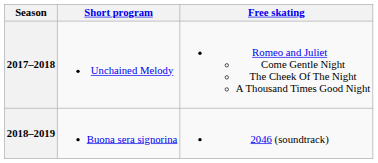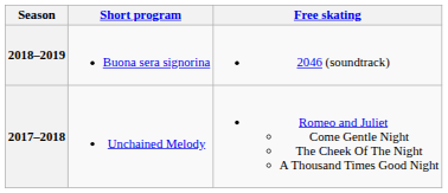rows swapped: 2018–2019 <-> 2017–2018
